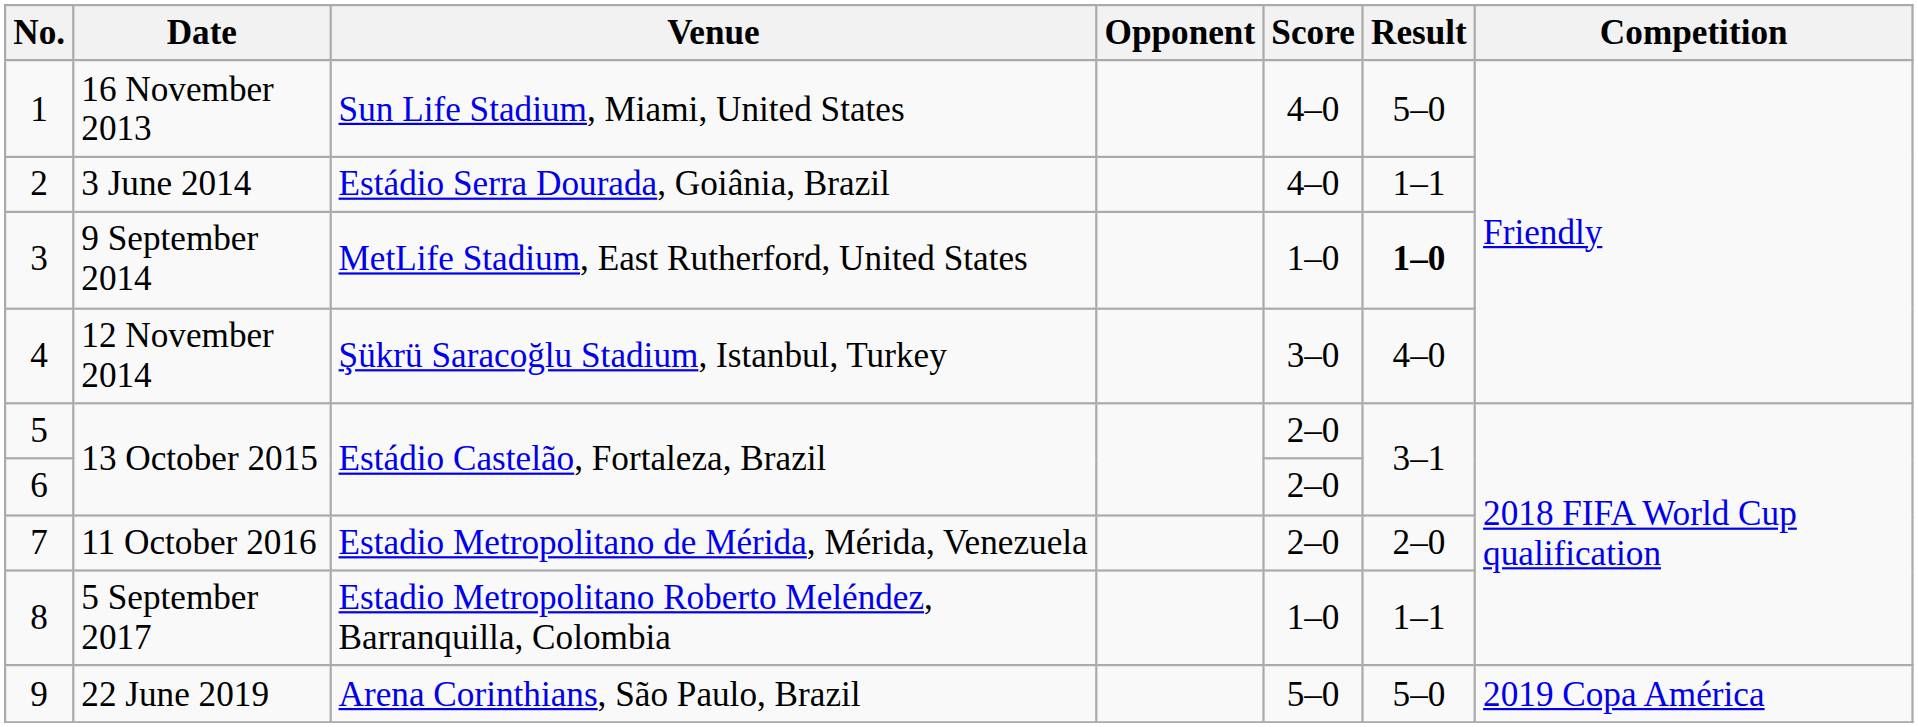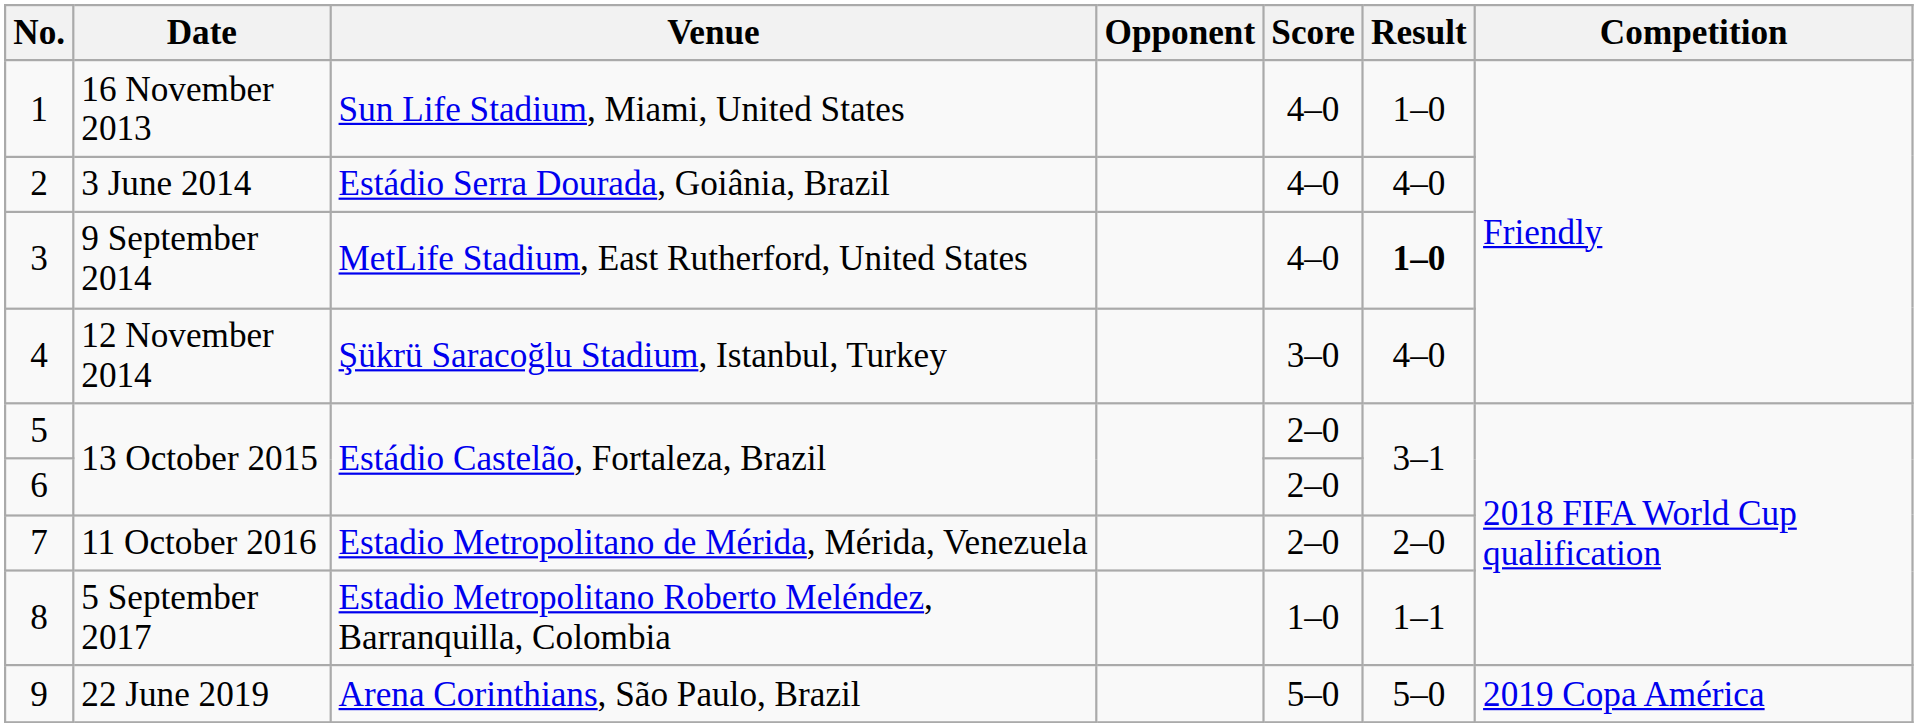1 | Result: 5–0 -> 1–0
2 | Result: 1–1 -> 4–0
3 | Score: 1–0 -> 4–0
